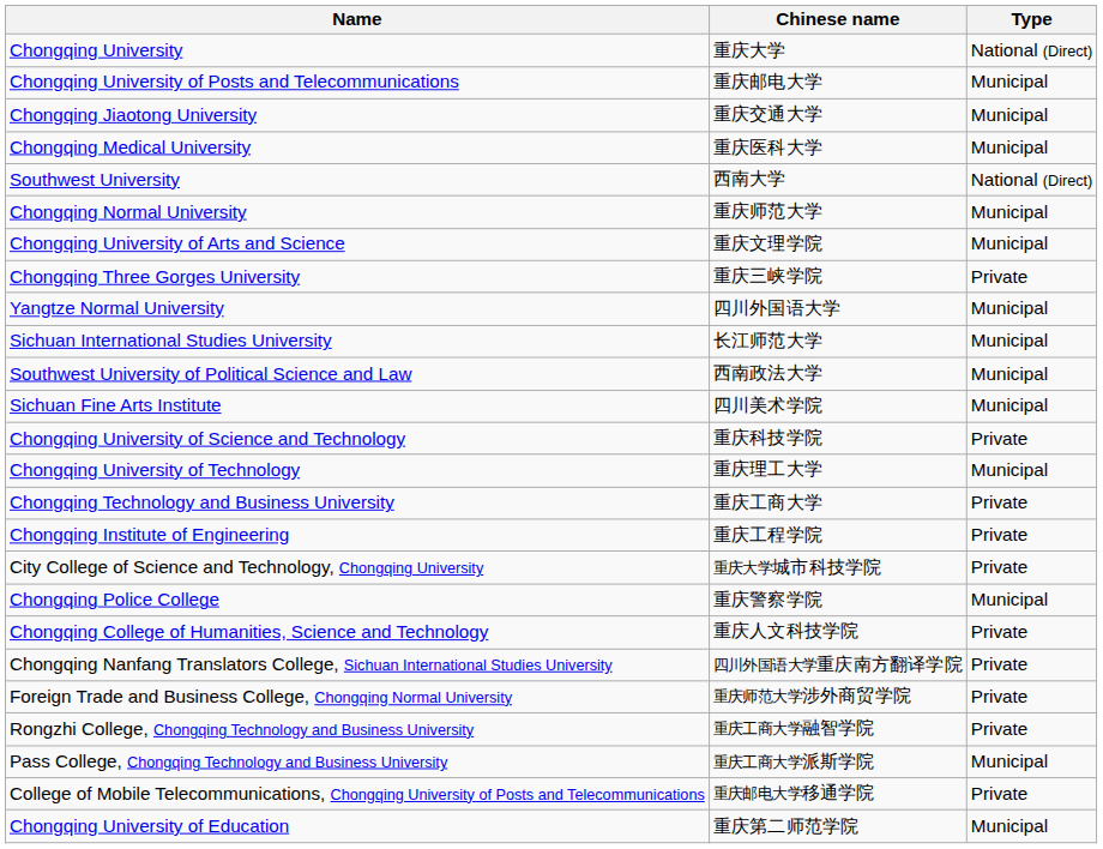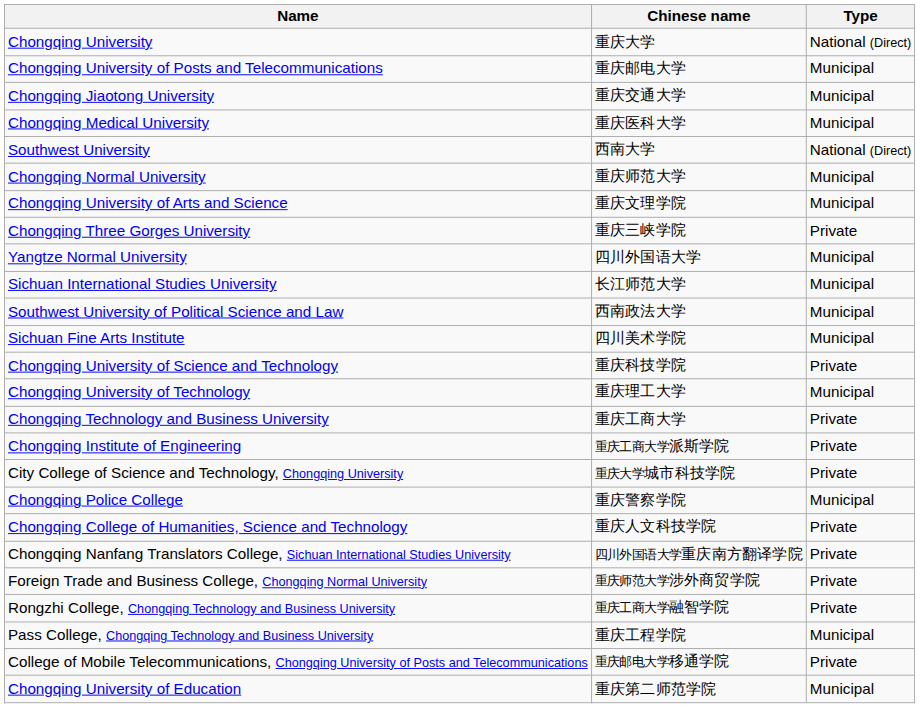Chongqing Institute of Engineering | Chinese name: 重庆工程学院 -> 重庆工商大学派斯学院
Pass College, Chongqing Technology and Business University | Chinese name: 重庆工商大学派斯学院 -> 重庆工程学院
